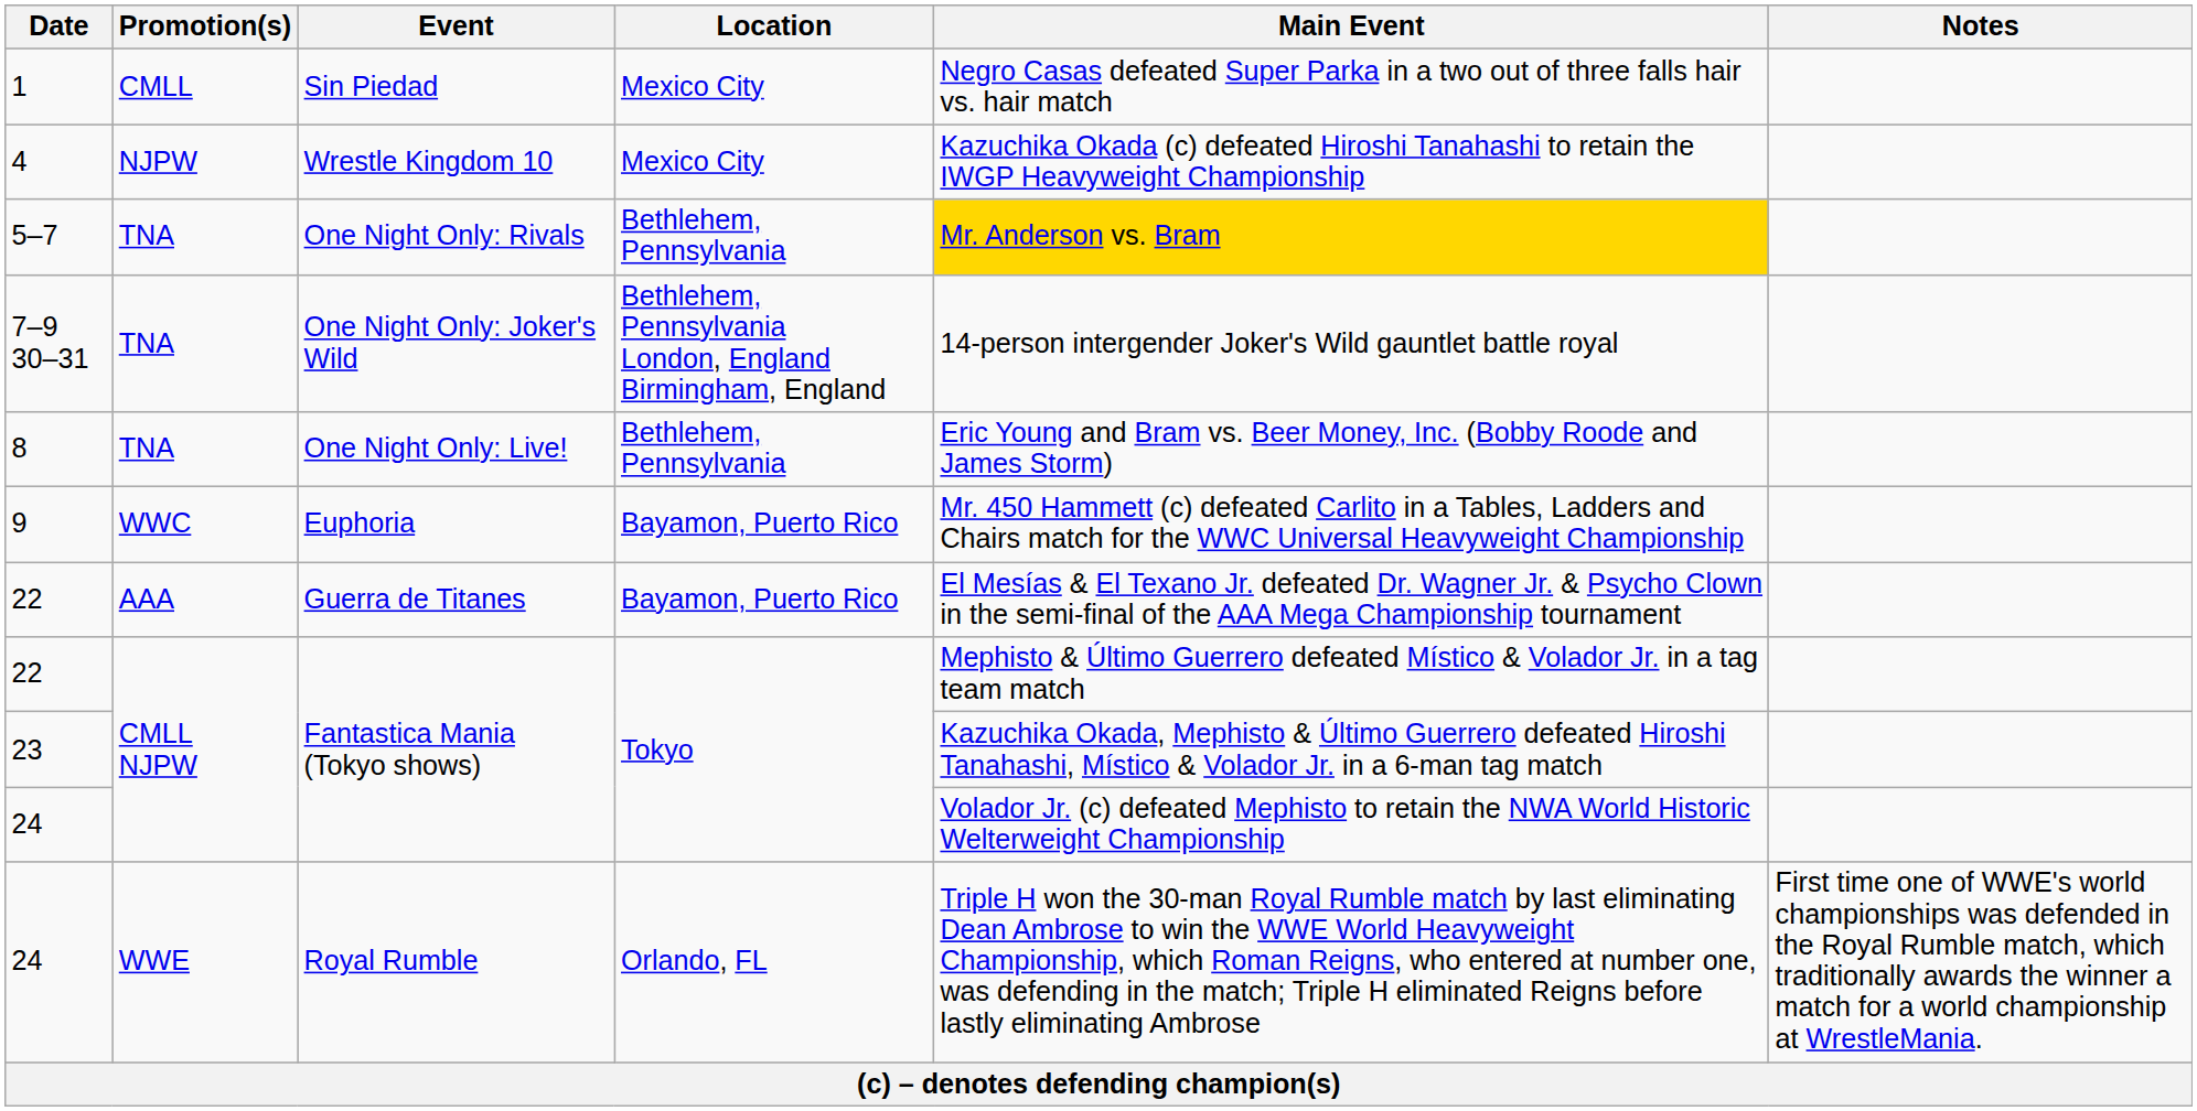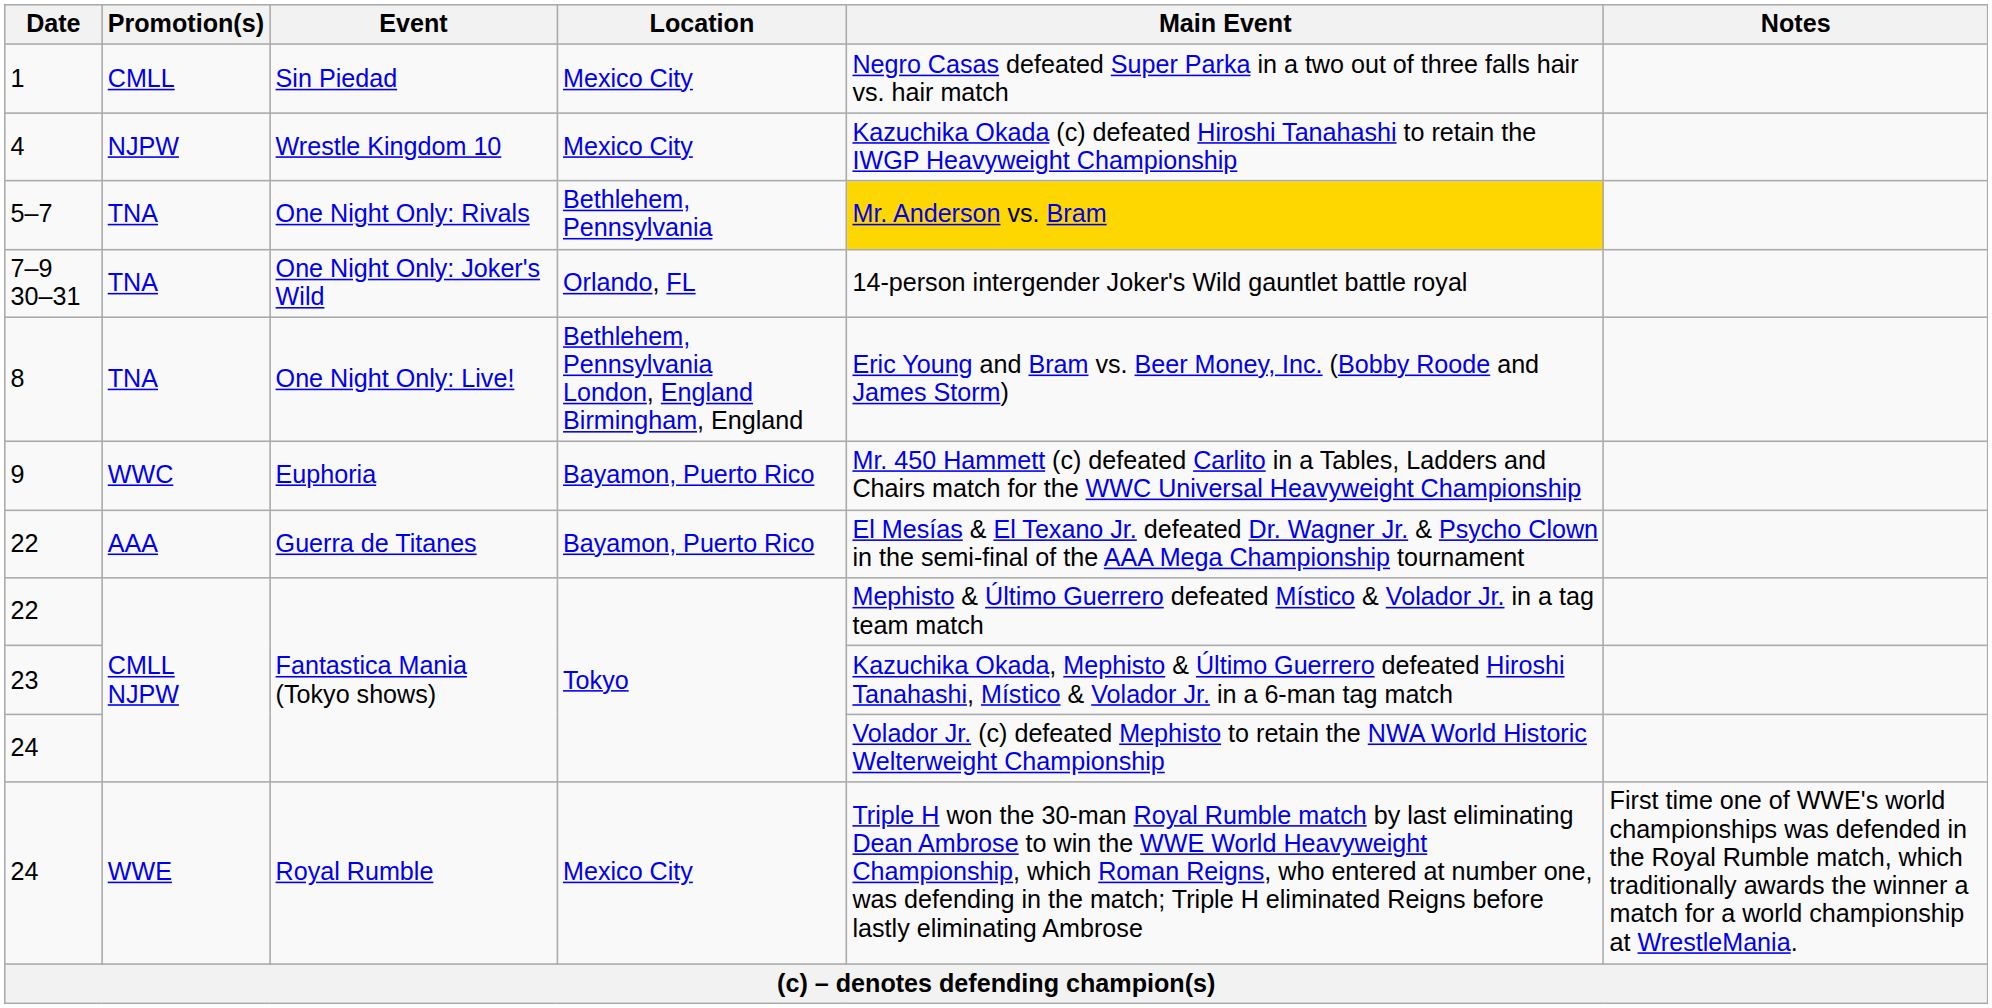7–9 30–31 | Location: Bethlehem, Pennsylvania London, England Birmingham, England -> Orlando, FL
8 | Location: Bethlehem, Pennsylvania -> Bethlehem, Pennsylvania London, England Birmingham, England
24 / Royal Rumble | Location: Orlando, FL -> Mexico City
